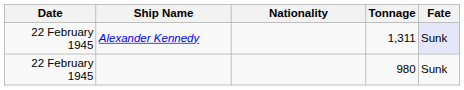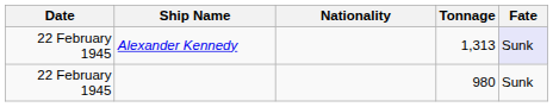Alexander Kennedy | Tonnage: 1,311 -> 1,313
